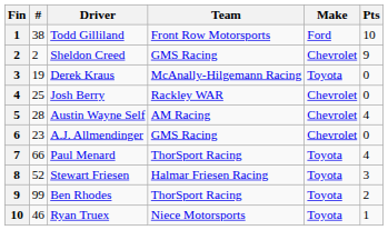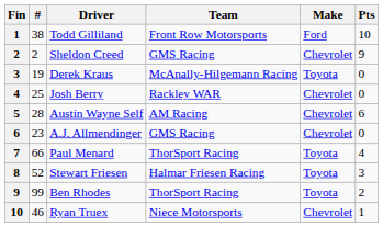Austin Wayne Self | Pts: 4 -> 6
Ryan Truex | Make: Toyota -> Chevrolet
